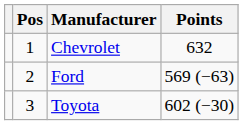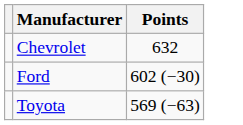- column: Pos | 1 | 2 | 3
Ford | Points: 569 (−63) -> 602 (−30)
Toyota | Points: 602 (−30) -> 569 (−63)
